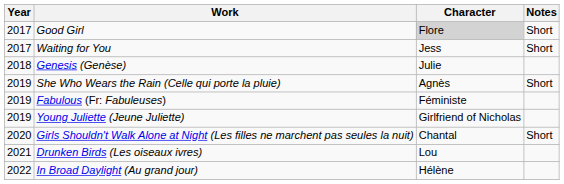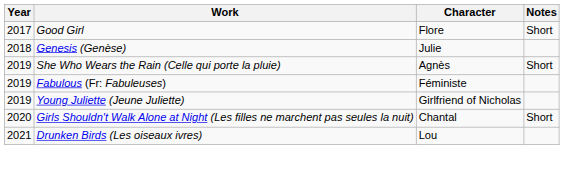Good Girl | Character: lightgrey background -> no background
- row: 2017 | Waiting for You | Jess | Short
- row: 2022 | In Broad Daylight (Au grand jour) | Hélène
